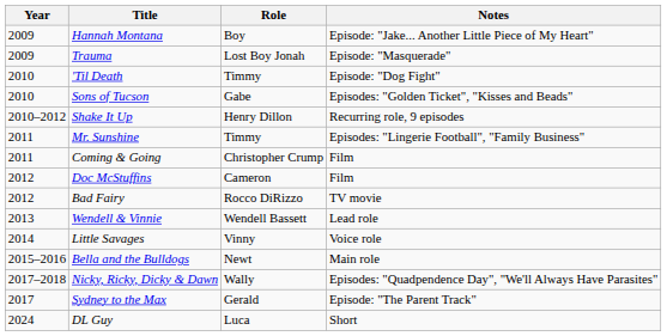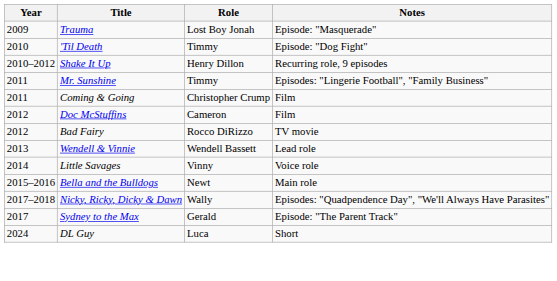- row: 2009 | Hannah Montana | Boy | Episode: "Jake... Another Little Piece of My Heart"
- row: 2010 | Sons of Tucson | Gabe | Episodes: "Golden Ticket", "Kisses and Beads"
